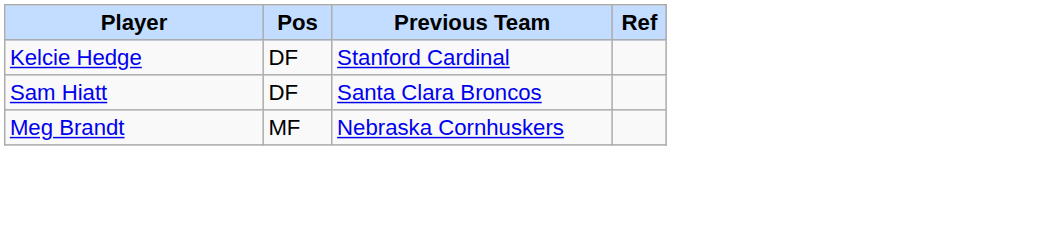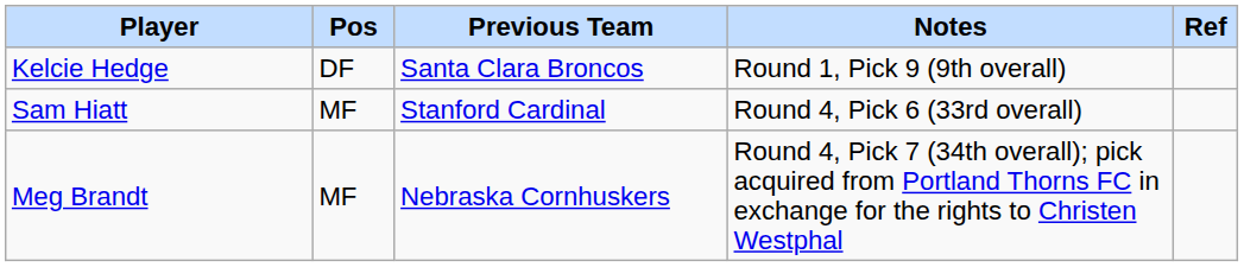+ column: Notes | Round 1, Pick 9 (9th overall) | Round 4, Pick 6 (33rd overall) | Round 4, Pick 7 (34th overall); pick acquired from Portland Thorns FC in exchange for the rights to Christen Westphal
Kelcie Hedge | Previous Team: Stanford Cardinal -> Santa Clara Broncos
Sam Hiatt | Pos: DF -> MF
Sam Hiatt | Previous Team: Santa Clara Broncos -> Stanford Cardinal
